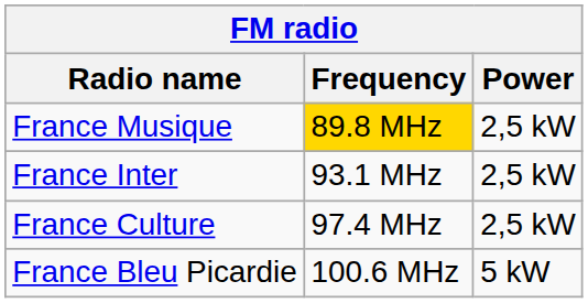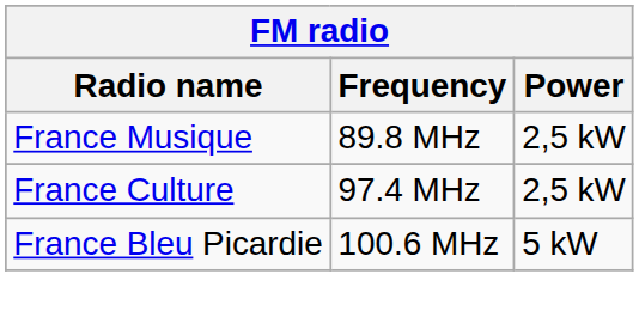France Musique | Frequency: gold background -> no background
- row: France Inter | 93.1 MHz | 2,5 kW
